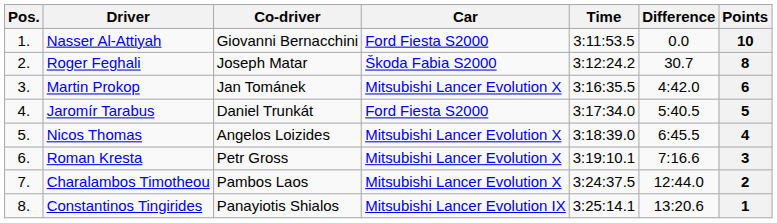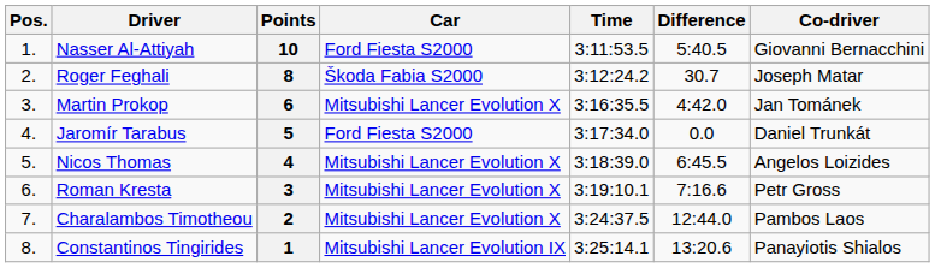columns swapped: Co-driver <-> Points
Nasser Al-Attiyah | Difference: 0.0 -> 5:40.5
Jaromír Tarabus | Difference: 5:40.5 -> 0.0
